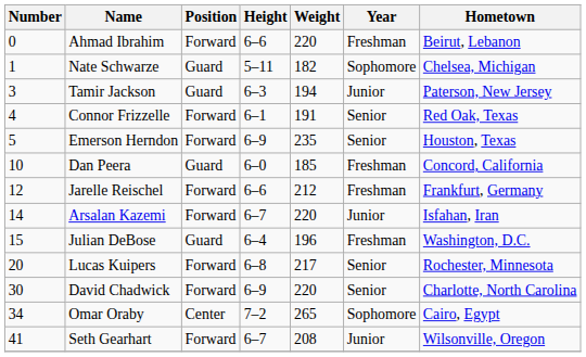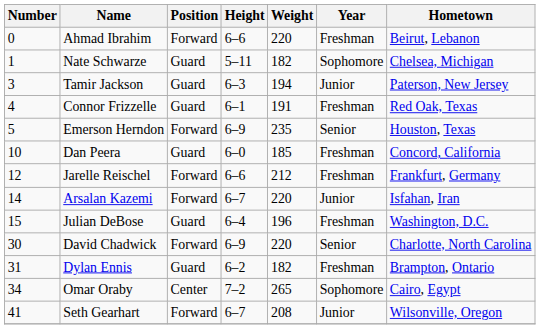Connor Frizzelle | Position: Forward -> Guard
Connor Frizzelle | Year: Senior -> Freshman
- row: 20 | Lucas Kuipers | Forward | 6–8 | 217 | Senior | Rochester, Minnesota
+ row: 31 | Dylan Ennis | Guard | 6–2 | 182 | Freshman | Brampton, Ontario
